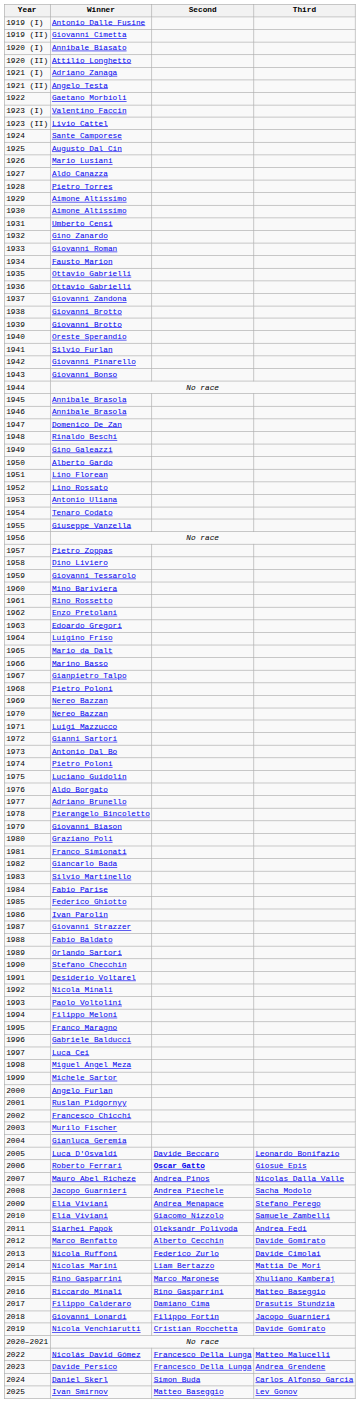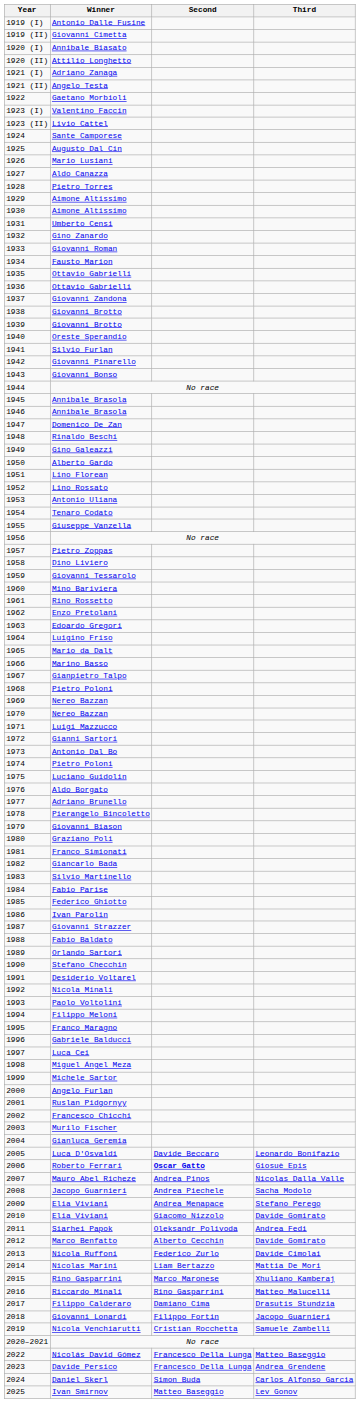2010 / Elia Viviani | Third: Samuele Zambelli -> Davide Gomirato
Riccardo Minali | Third: Matteo Baseggio -> Matteo Malucelli
Nicola Venchiarutti | Third: Davide Gomirato -> Samuele Zambelli
Nicolás David Gómez | Third: Matteo Malucelli -> Matteo Baseggio
